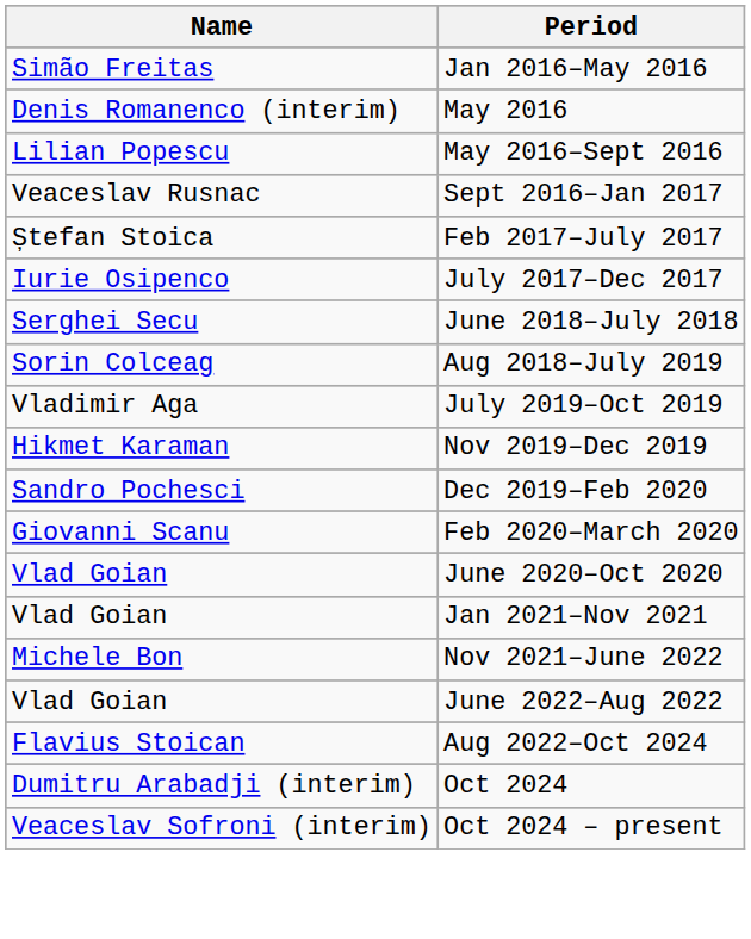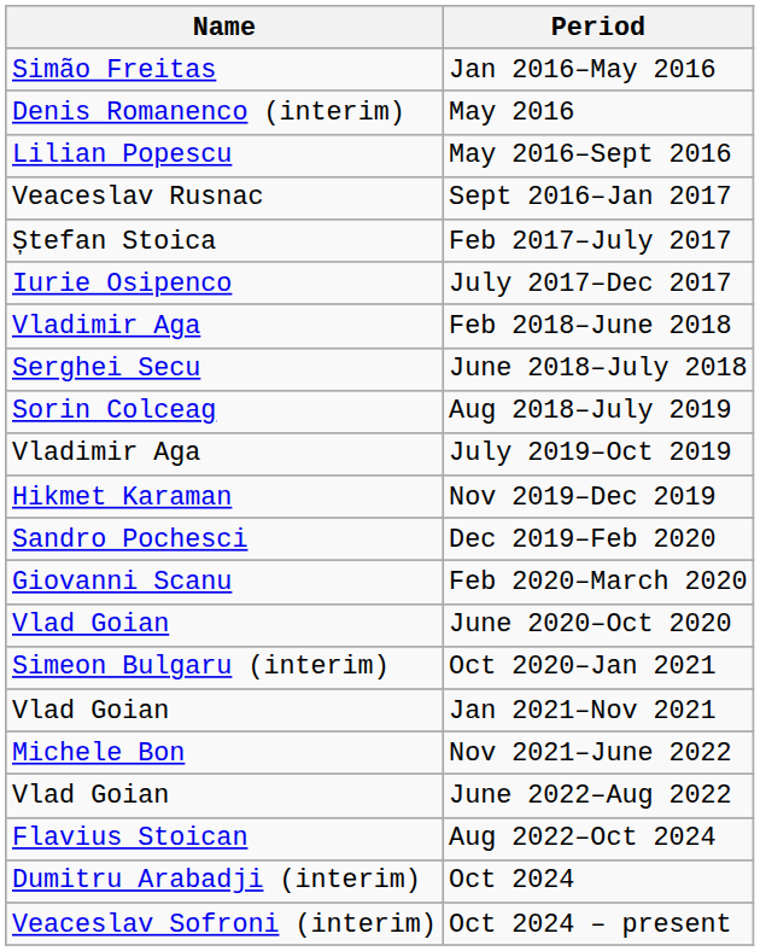+ row: Vladimir Aga | Feb 2018–June 2018
+ row: Simeon Bulgaru (interim) | Oct 2020–Jan 2021
